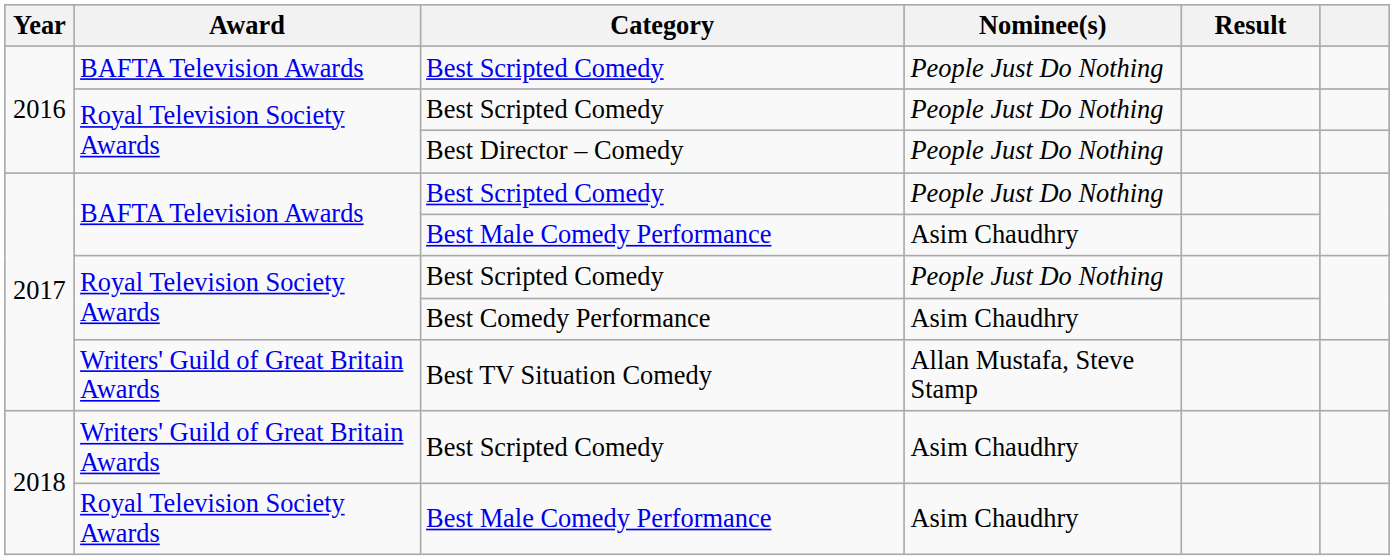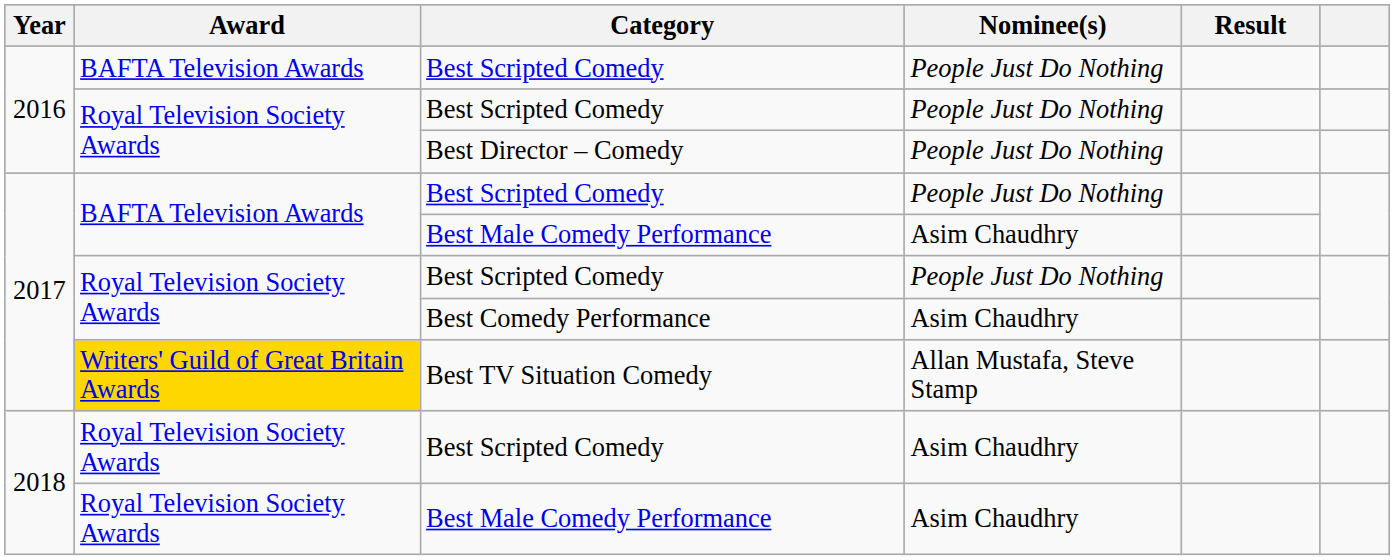Best TV Situation Comedy | Award: no background -> gold background
2018 / Best Scripted Comedy | Award: Writers' Guild of Great Britain Awards -> Royal Television Society Awards
